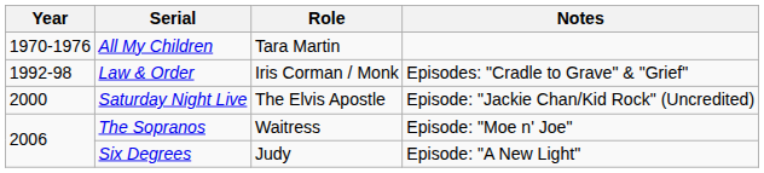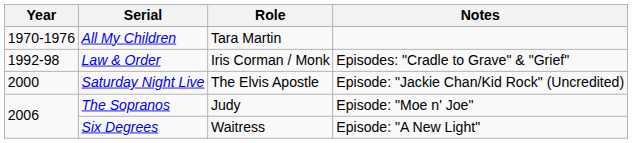The Sopranos | Role: Waitress -> Judy
Six Degrees | Role: Judy -> Waitress
